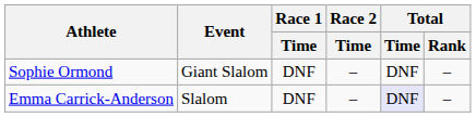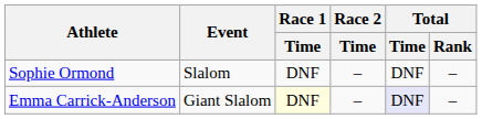Sophie Ormond | Event: Giant Slalom -> Slalom
Emma Carrick-Anderson | Event: Slalom -> Giant Slalom
Emma Carrick-Anderson | Race 1 / Time: no background -> lightyellow background
